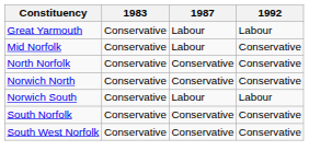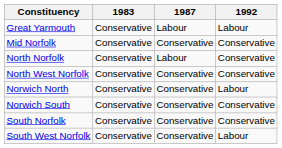Mid Norfolk | 1987: Labour -> Conservative
North Norfolk | 1987: Conservative -> Labour
+ row: North West Norfolk | Conservative | Conservative | Conservative
Norwich North | 1992: Conservative -> Labour
Norwich South | 1987: Labour -> Conservative
Norwich South | 1992: Labour -> Conservative
South West Norfolk | 1992: Conservative -> Labour
